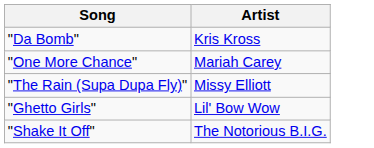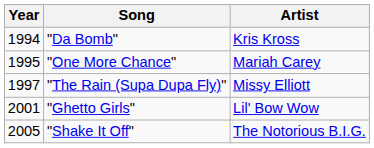+ column: Year | 1994 | 1995 | 1997 | 2001 | 2005
